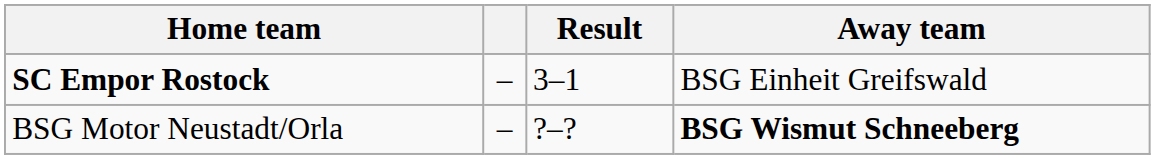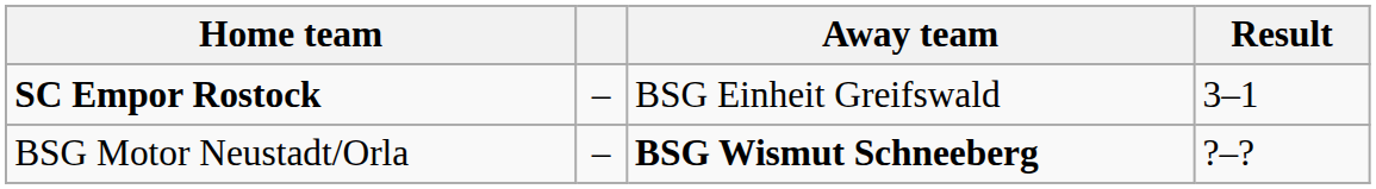columns swapped: Away team <-> Result
